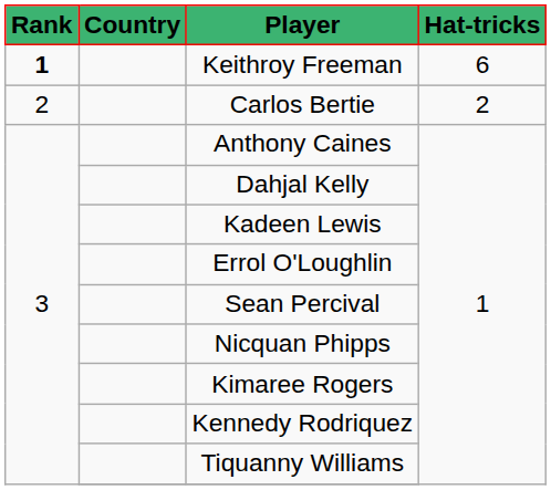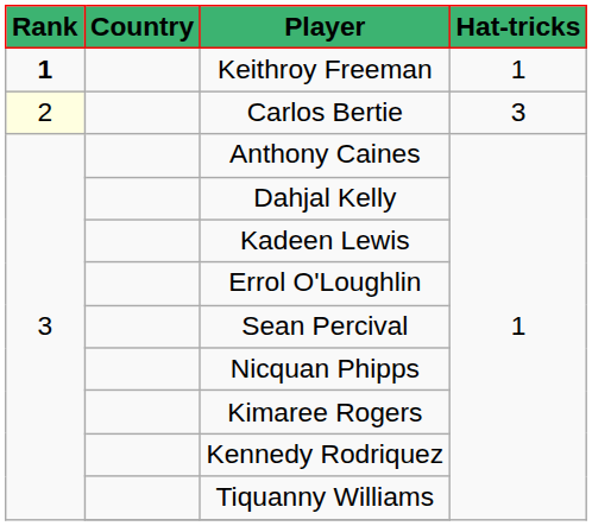Keithroy Freeman | Hat-tricks: 6 -> 1
Carlos Bertie | Rank: no background -> lightyellow background
Carlos Bertie | Hat-tricks: 2 -> 3
